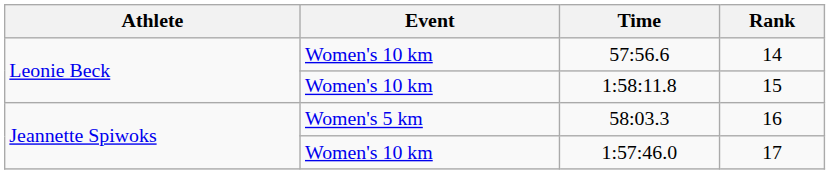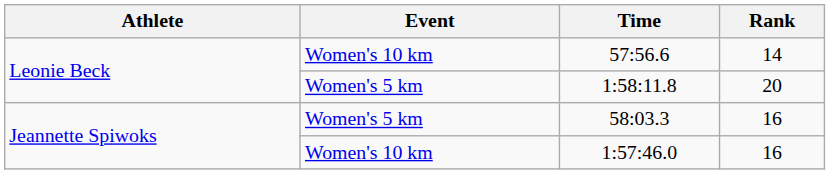1:58:11.8 | Event: Women's 10 km -> Women's 5 km
1:58:11.8 | Rank: 15 -> 20
1:57:46.0 | Rank: 17 -> 16
